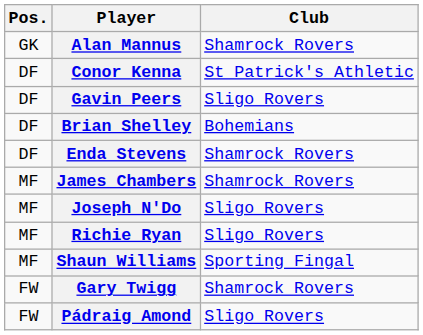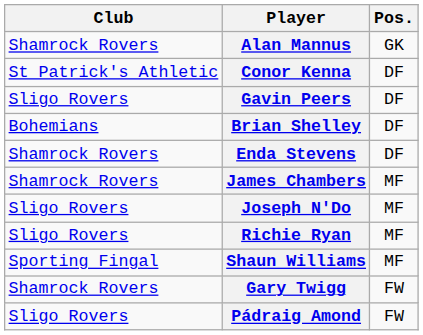columns swapped: Pos. <-> Club
